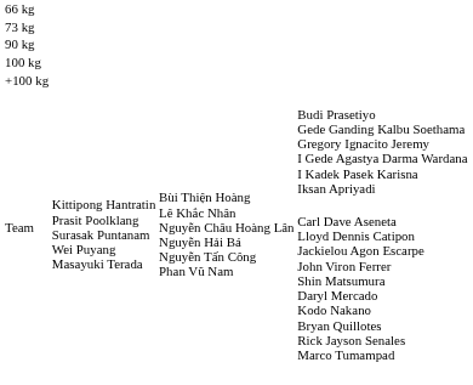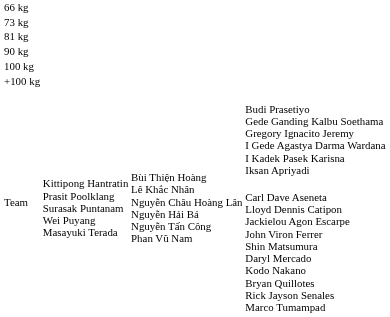+ row: 81 kg
